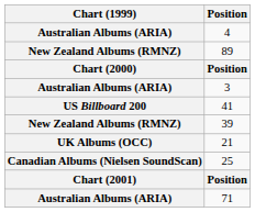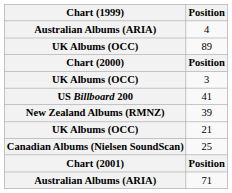89 | Chart (1999): New Zealand Albums (RMNZ) -> UK Albums (OCC)
3 | Chart (1999): Australian Albums (ARIA) -> UK Albums (OCC)
